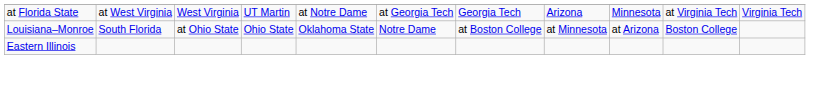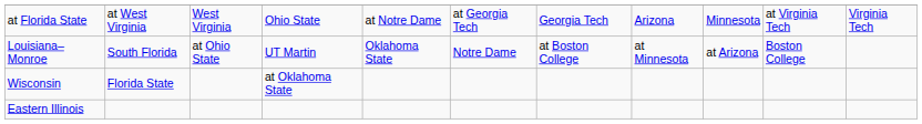at Florida State | column 4: UT Martin -> Ohio State
Louisiana–Monroe | column 4: Ohio State -> UT Martin
+ row: Wisconsin | Florida State | at Oklahoma State
